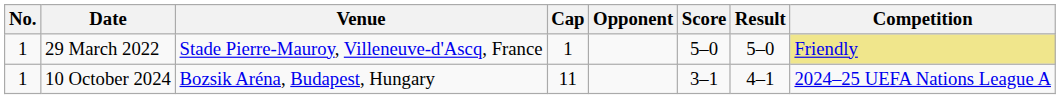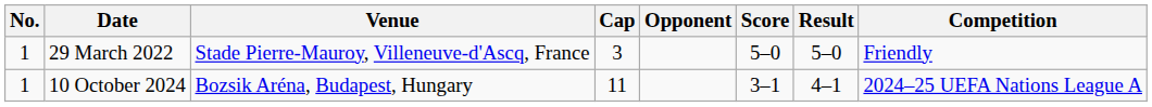29 March 2022 | Cap: 1 -> 3
29 March 2022 | Competition: khaki background -> no background
